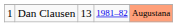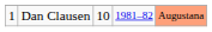Dan Clausen | column 3: 13 -> 10
